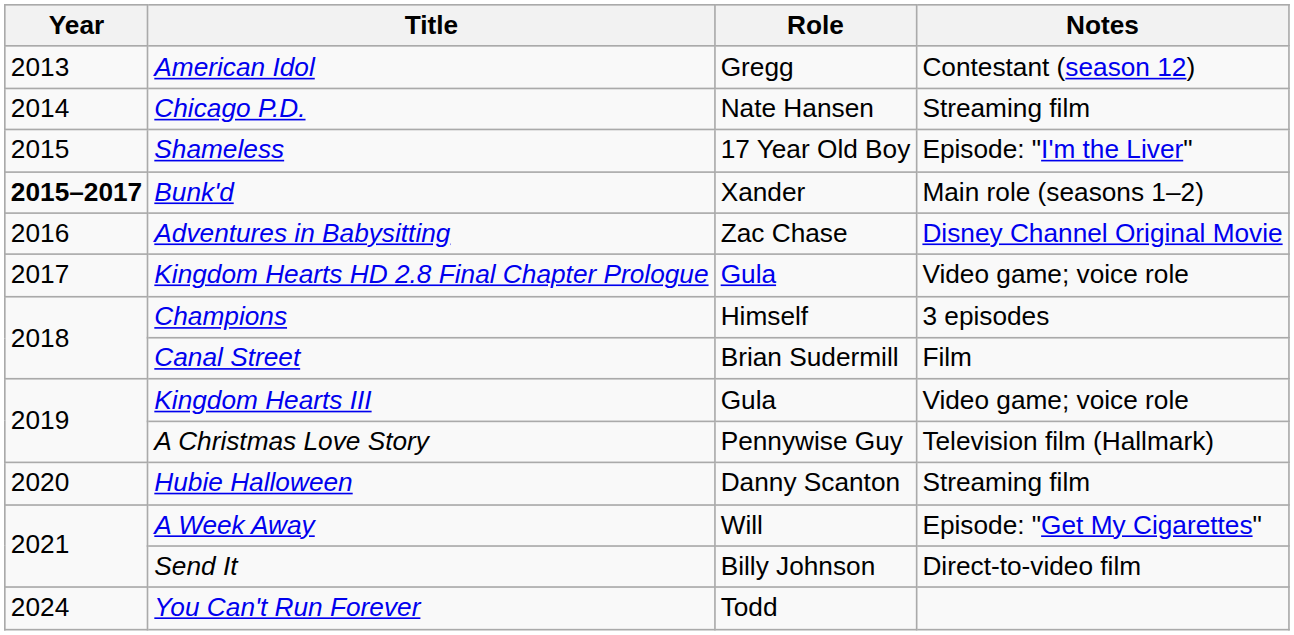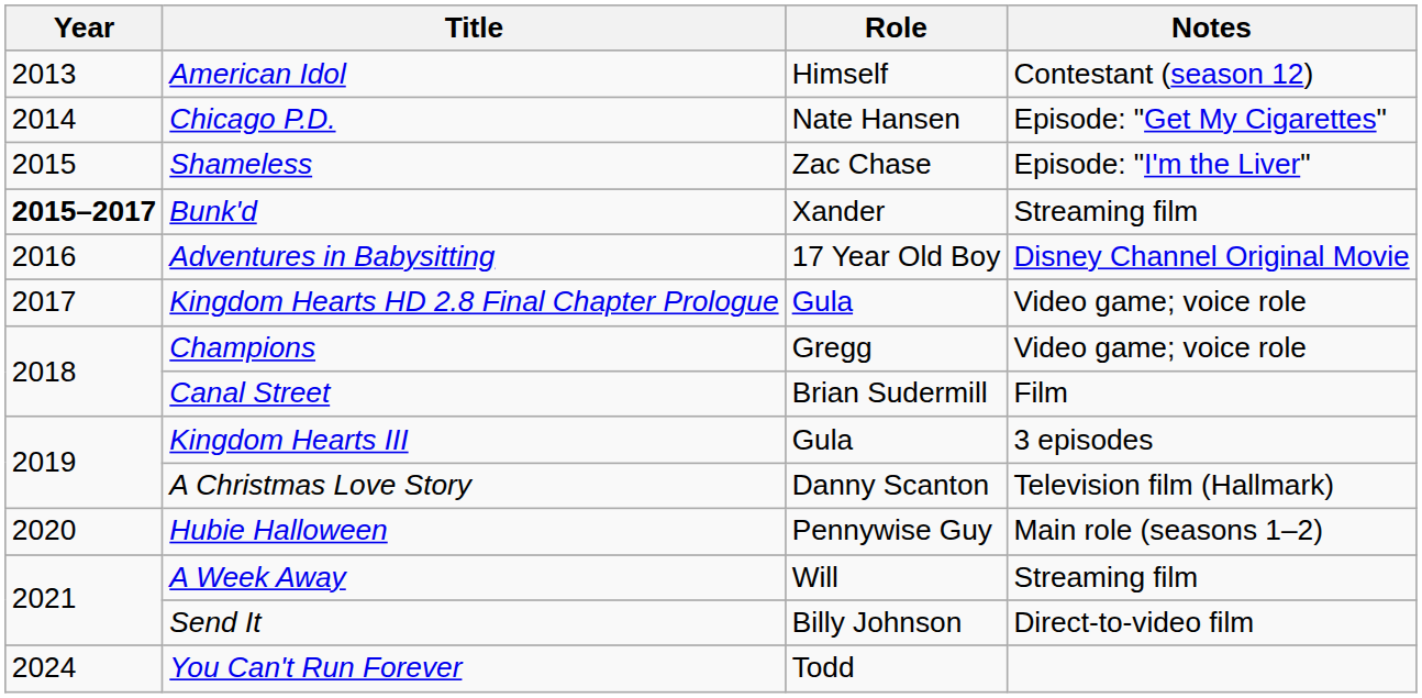American Idol | Role: Gregg -> Himself
Chicago P.D. | Notes: Streaming film -> Episode: "Get My Cigarettes"
Shameless | Role: 17 Year Old Boy -> Zac Chase
Bunk'd | Notes: Main role (seasons 1–2) -> Streaming film
Adventures in Babysitting | Role: Zac Chase -> 17 Year Old Boy
Champions | Role: Himself -> Gregg
Champions | Notes: 3 episodes -> Video game; voice role
Kingdom Hearts III | Notes: Video game; voice role -> 3 episodes
A Christmas Love Story | Role: Pennywise Guy -> Danny Scanton
Hubie Halloween | Role: Danny Scanton -> Pennywise Guy
Hubie Halloween | Notes: Streaming film -> Main role (seasons 1–2)
A Week Away | Notes: Episode: "Get My Cigarettes" -> Streaming film
